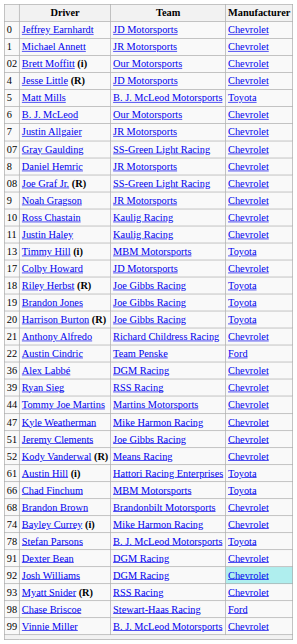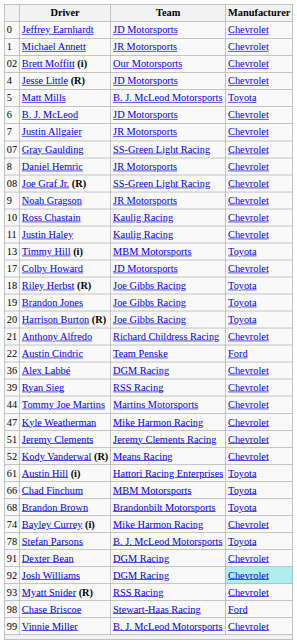B. J. McLeod | Team: Our Motorsports -> JD Motorsports
Jeremy Clements | Team: Joe Gibbs Racing -> Jeremy Clements Racing
Brandon Brown | Manufacturer: Chevrolet -> Toyota
